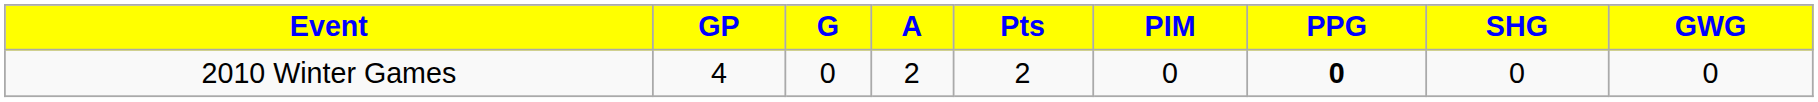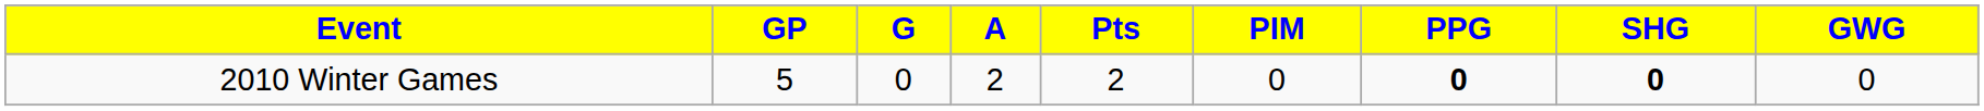2010 Winter Games | GP: 4 -> 5
2010 Winter Games | SHG: normal -> bold
